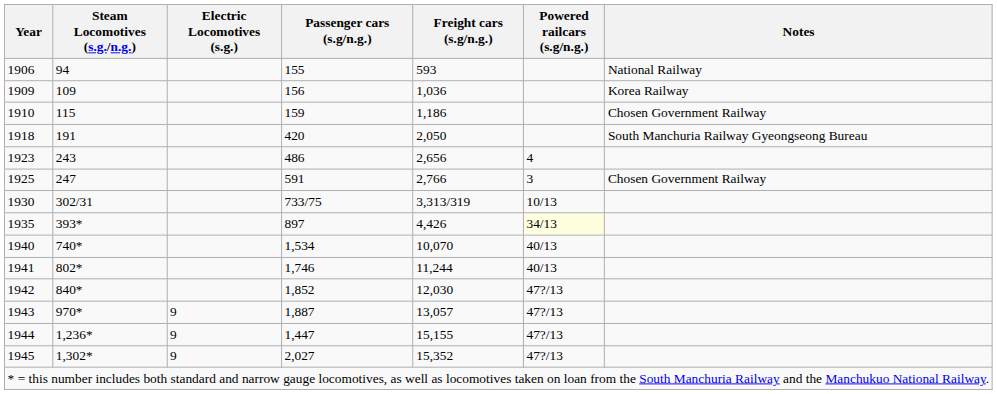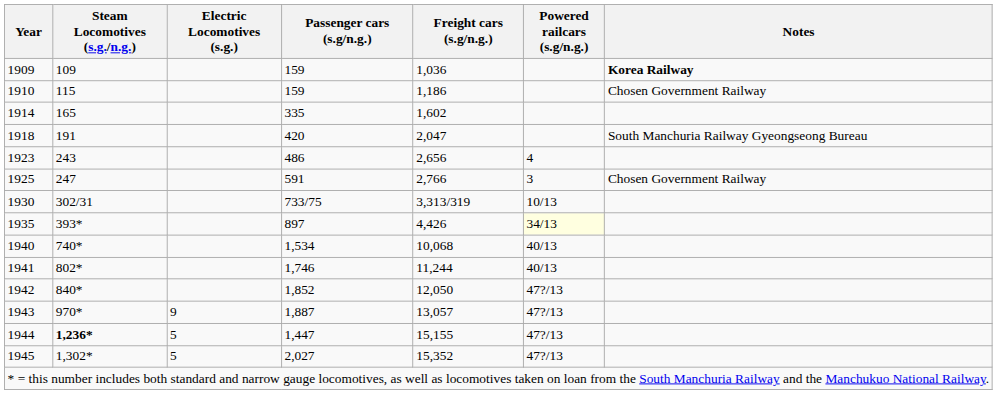- row: 1906 | 94 | 155 | 593 | National Railway
1909 | Passenger cars (s.g/n.g.): 156 -> 159
1909 | Notes: normal -> bold
+ row: 1914 | 165 | 335 | 1,602
1918 | Freight cars (s.g/n.g.): 2,050 -> 2,047
1940 | Freight cars (s.g/n.g.): 10,070 -> 10,068
1942 | Freight cars (s.g/n.g.): 12,030 -> 12,050
1944 | Steam Locomotives (s.g./n.g.): normal -> bold
1944 | Electric Locomotives (s.g.): 9 -> 5
1945 | Electric Locomotives (s.g.): 9 -> 5
